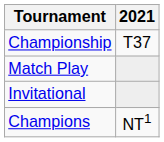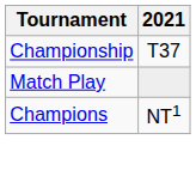- row: Invitational
